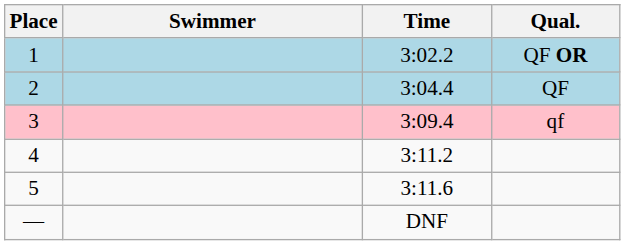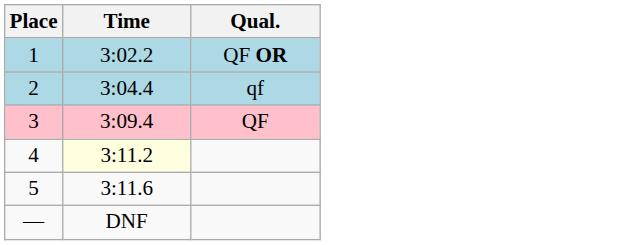- column: Swimmer
2 | Qual.: QF -> qf
3 | Qual.: qf -> QF
4 | Time: no background -> lightyellow background
